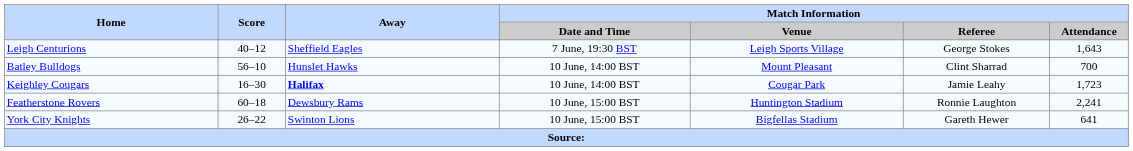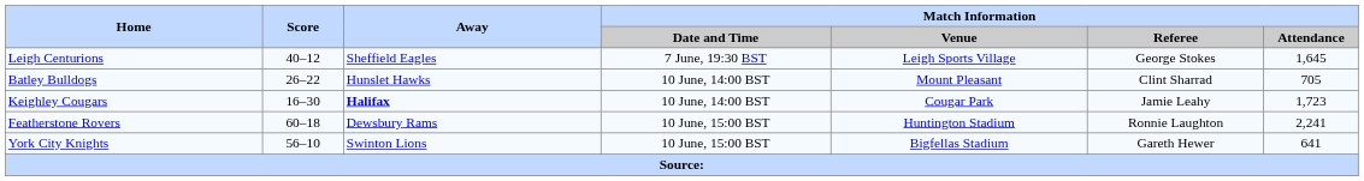Leigh Centurions | Match Information / Attendance: 1,643 -> 1,645
Batley Bulldogs | Score: 56–10 -> 26–22
Batley Bulldogs | Match Information / Attendance: 700 -> 705
York City Knights | Score: 26–22 -> 56–10
